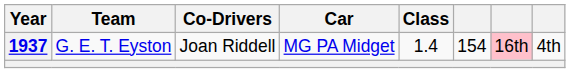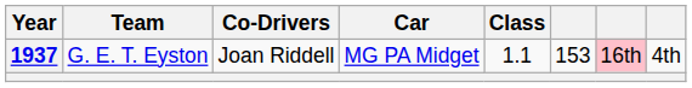1937 | Class: 1.4 -> 1.1
1937 | column 6: 154 -> 153
